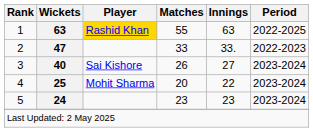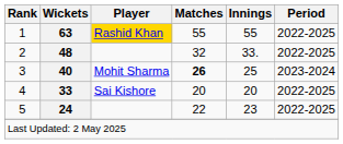1 | Innings: 63 -> 55
2 | Wickets: 47 -> 48
2 | Matches: 33 -> 32
2 | Period: 2022-2023 -> 2022-2025
3 | Player: Sai Kishore -> Mohit Sharma
3 | Matches: normal -> bold
3 | Innings: 27 -> 25
4 | Wickets: 25 -> 33
4 | Player: Mohit Sharma -> Sai Kishore
4 | Innings: 22 -> 20
4 | Period: 2023-2024 -> 2022-2025
5 | Matches: 23 -> 22
5 | Period: 2023-2024 -> 2022-2025
